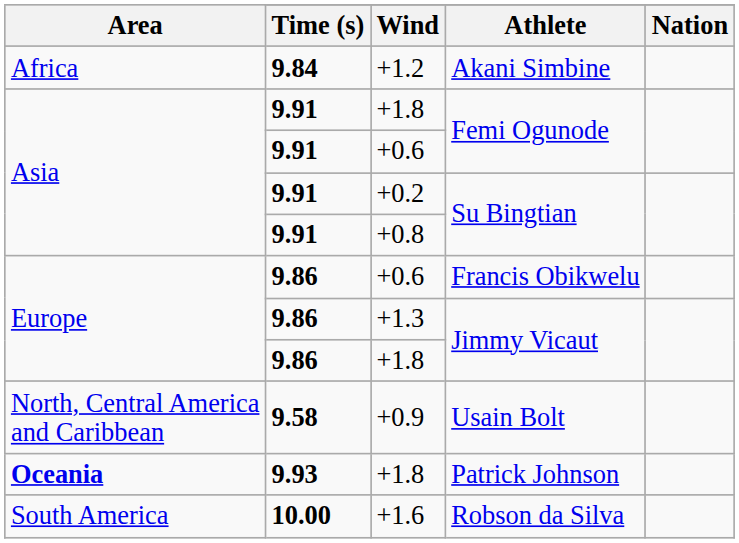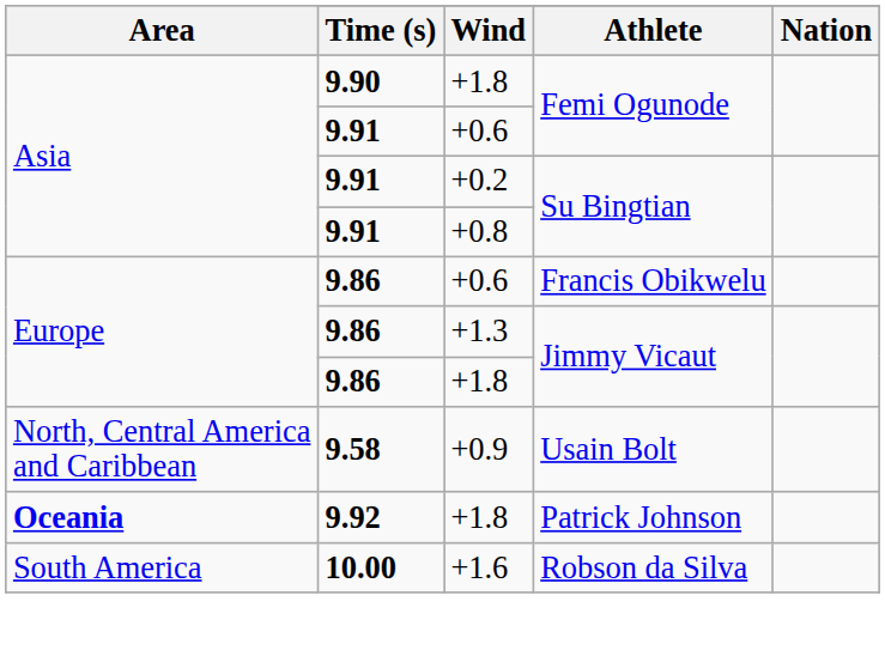- row: Africa | 9.84 | +1.2 | Akani Simbine
+1.8 / Femi Ogunode | Time (s): 9.91 -> 9.90
+1.8 / Patrick Johnson | Time (s): 9.93 -> 9.92
